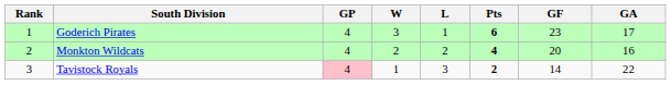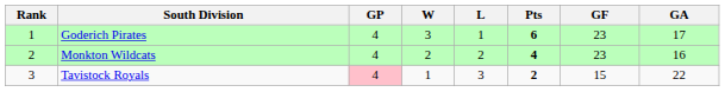Monkton Wildcats | GF: 20 -> 23
Tavistock Royals | GF: 14 -> 15
